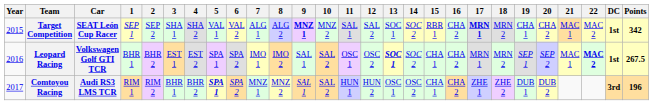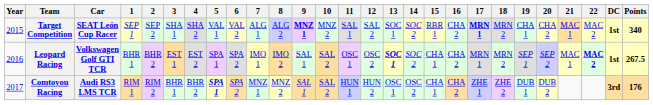Target Competition | Points: 342 -> 340
Comtoyou Racing | Points: 196 -> 176
